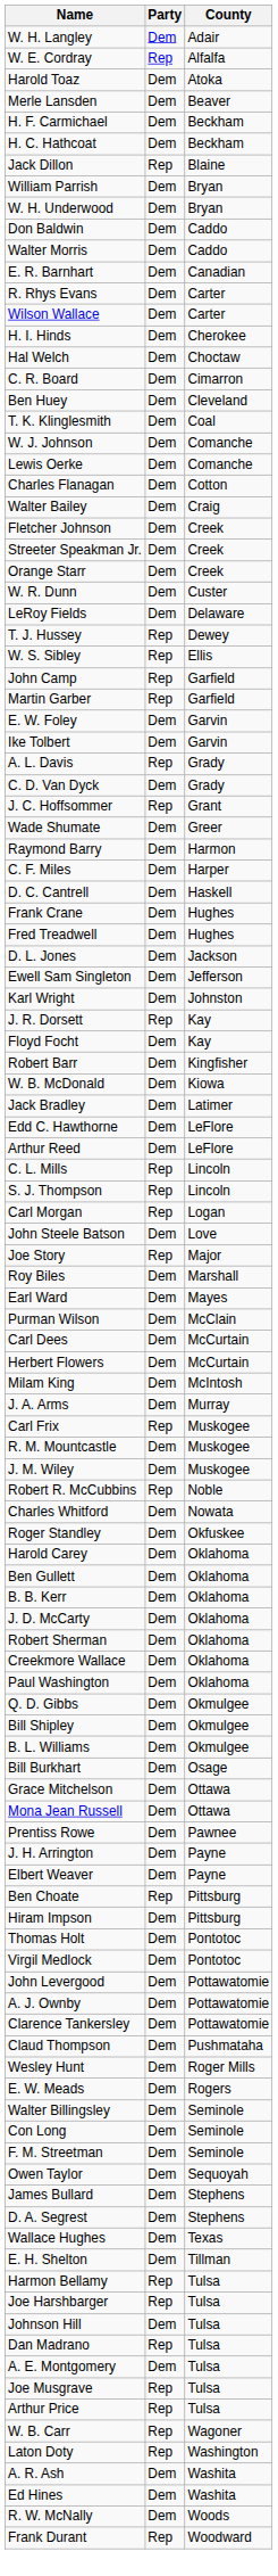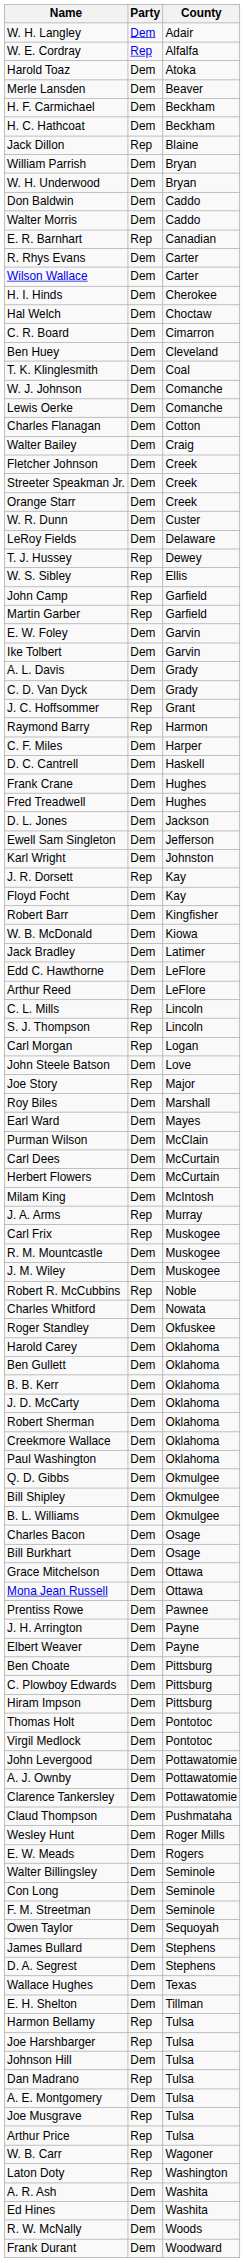E. R. Barnhart | Party: Dem -> Rep
A. L. Davis | Party: Rep -> Dem
- row: Wade Shumate | Dem | Greer
Raymond Barry | Party: Dem -> Rep
J. A. Arms | Party: Dem -> Rep
+ row: Charles Bacon | Dem | Osage
Ben Choate | Party: Rep -> Dem
+ row: C. Plowboy Edwards | Dem | Pittsburg
Frank Durant | Party: Rep -> Dem
